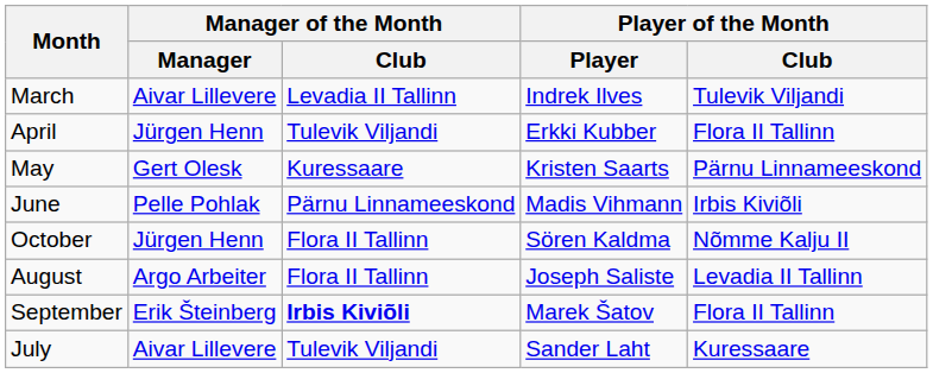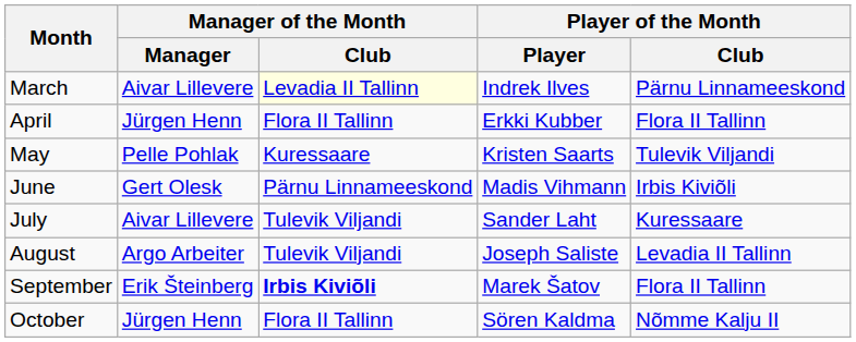March | Manager of the Month / Club: no background -> lightyellow background
March | Player of the Month / Club: Tulevik Viljandi -> Pärnu Linnameeskond
April | Manager of the Month / Club: Tulevik Viljandi -> Flora II Tallinn
May | Manager of the Month / Manager: Gert Olesk -> Pelle Pohlak
May | Player of the Month / Club: Pärnu Linnameeskond -> Tulevik Viljandi
June | Manager of the Month / Manager: Pelle Pohlak -> Gert Olesk
rows swapped: July <-> October
August | Manager of the Month / Club: Flora II Tallinn -> Tulevik Viljandi
